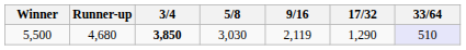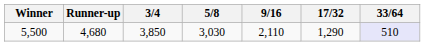5,500 | 3/4: bold -> normal
5,500 | 9/16: 2,119 -> 2,110
